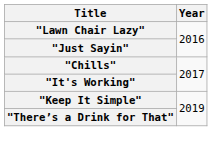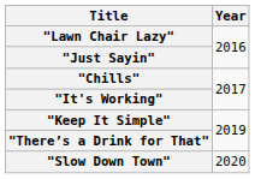+ row: "Slow Down Town" | 2020
